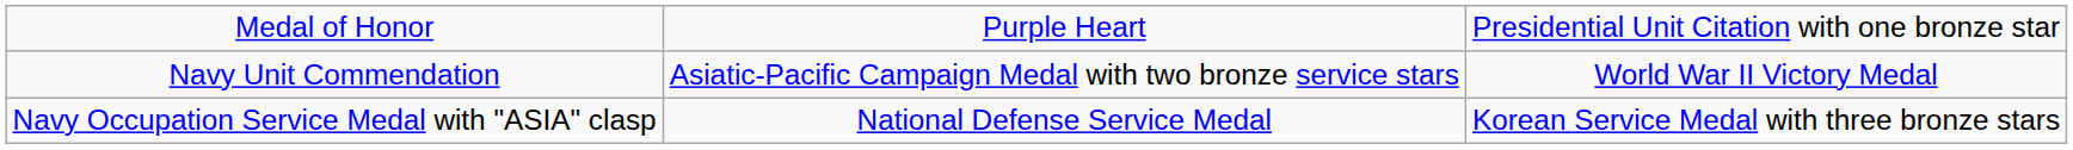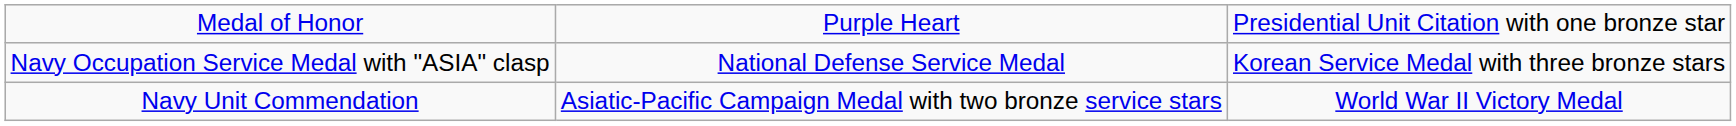rows swapped: Navy Unit Commendation <-> Navy Occupation Service Medal with "ASIA" clasp
